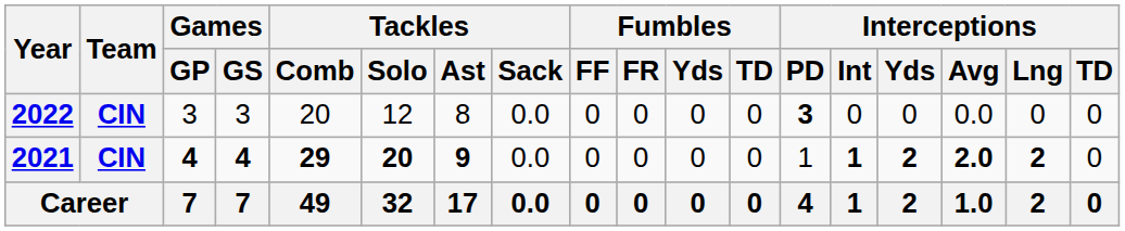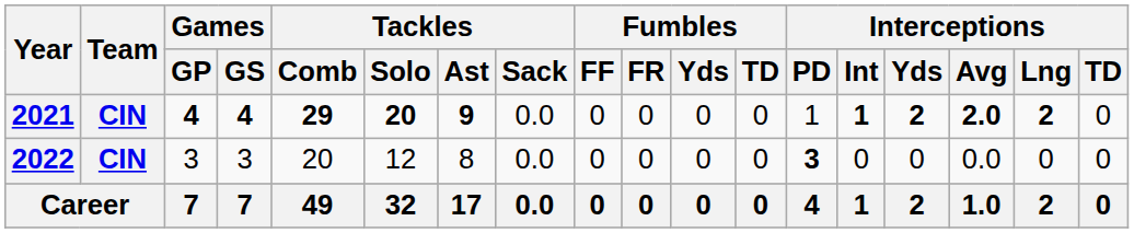rows swapped: 2021 <-> 2022
